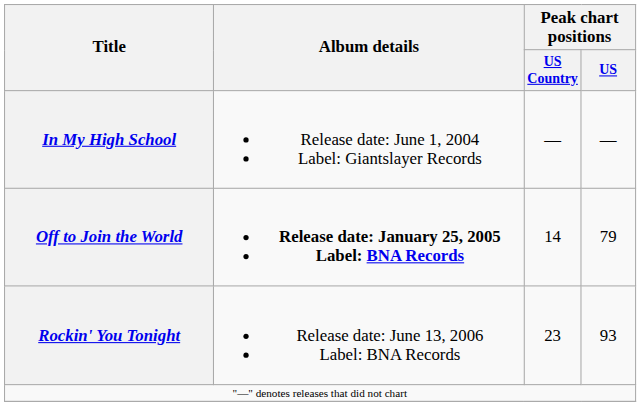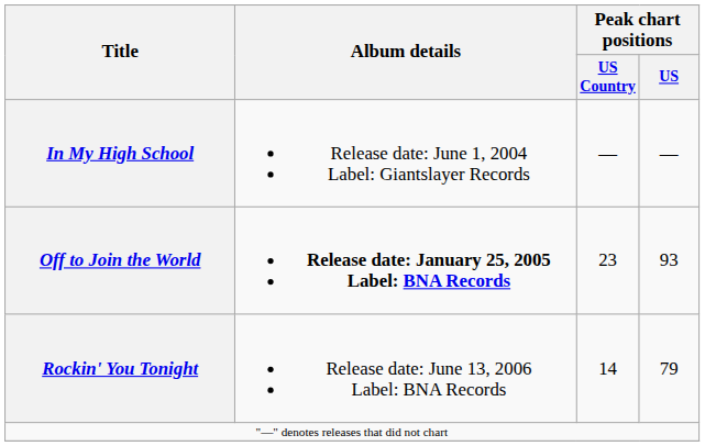Off to Join the World | Peak chart positions / US Country: 14 -> 23
Off to Join the World | Peak chart positions / US: 79 -> 93
Rockin' You Tonight | Peak chart positions / US Country: 23 -> 14
Rockin' You Tonight | Peak chart positions / US: 93 -> 79
